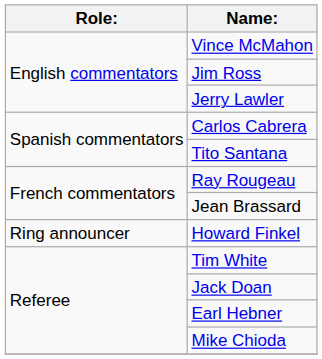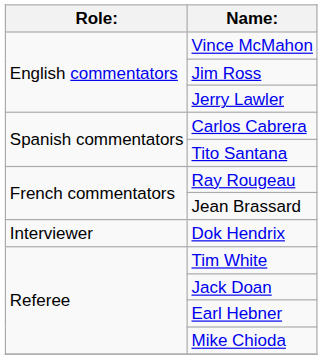+ row: Interviewer | Dok Hendrix
- row: Ring announcer | Howard Finkel
